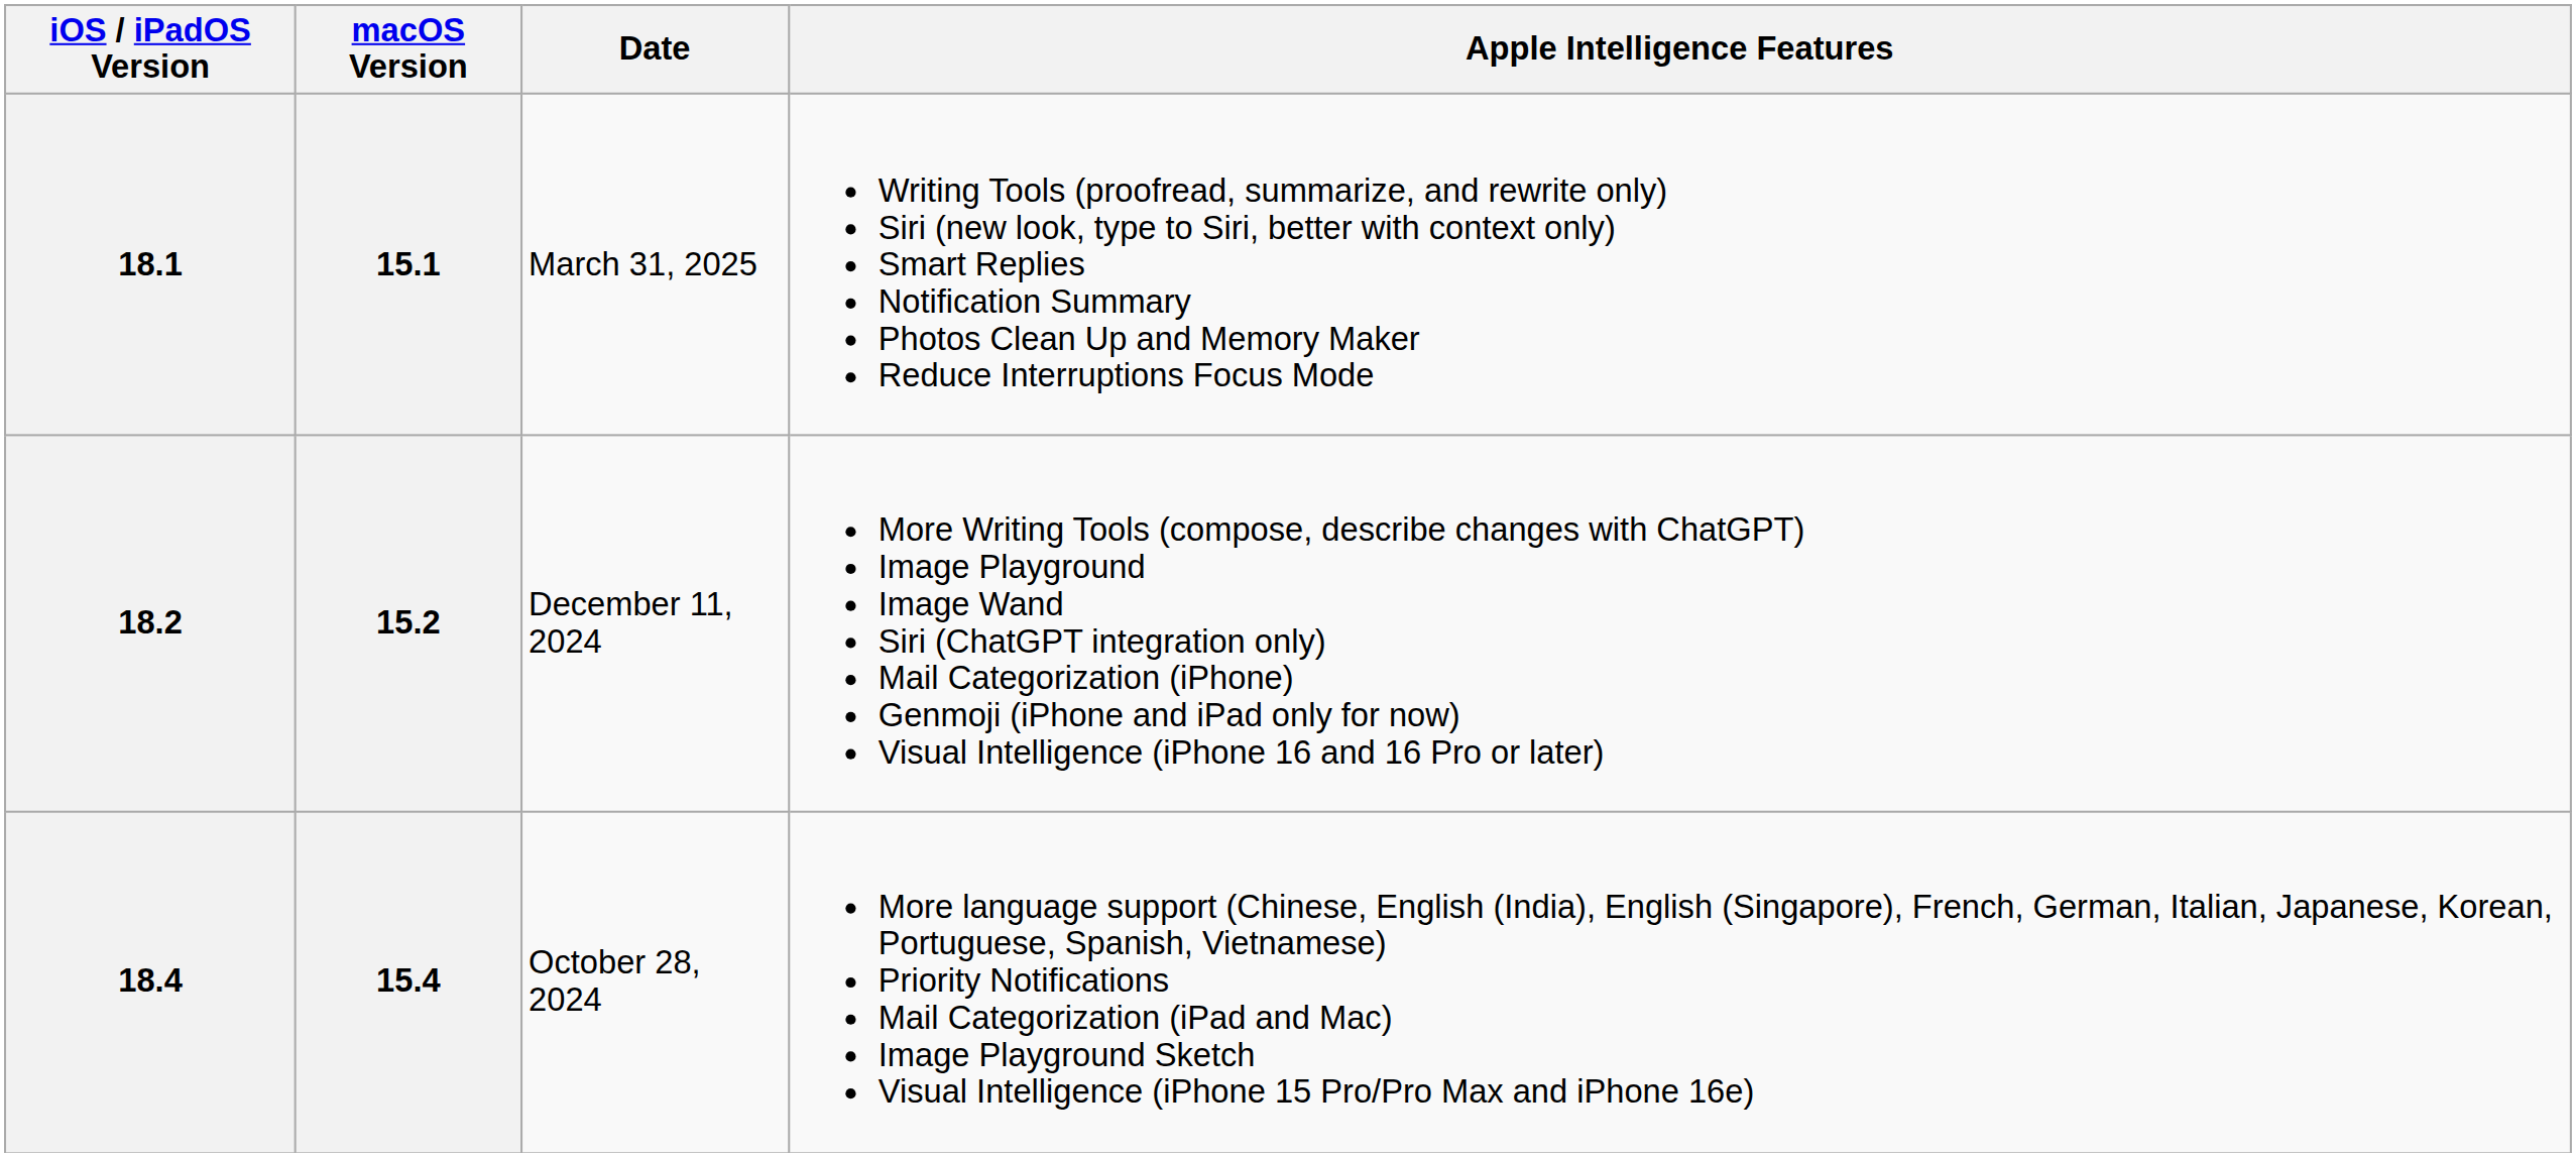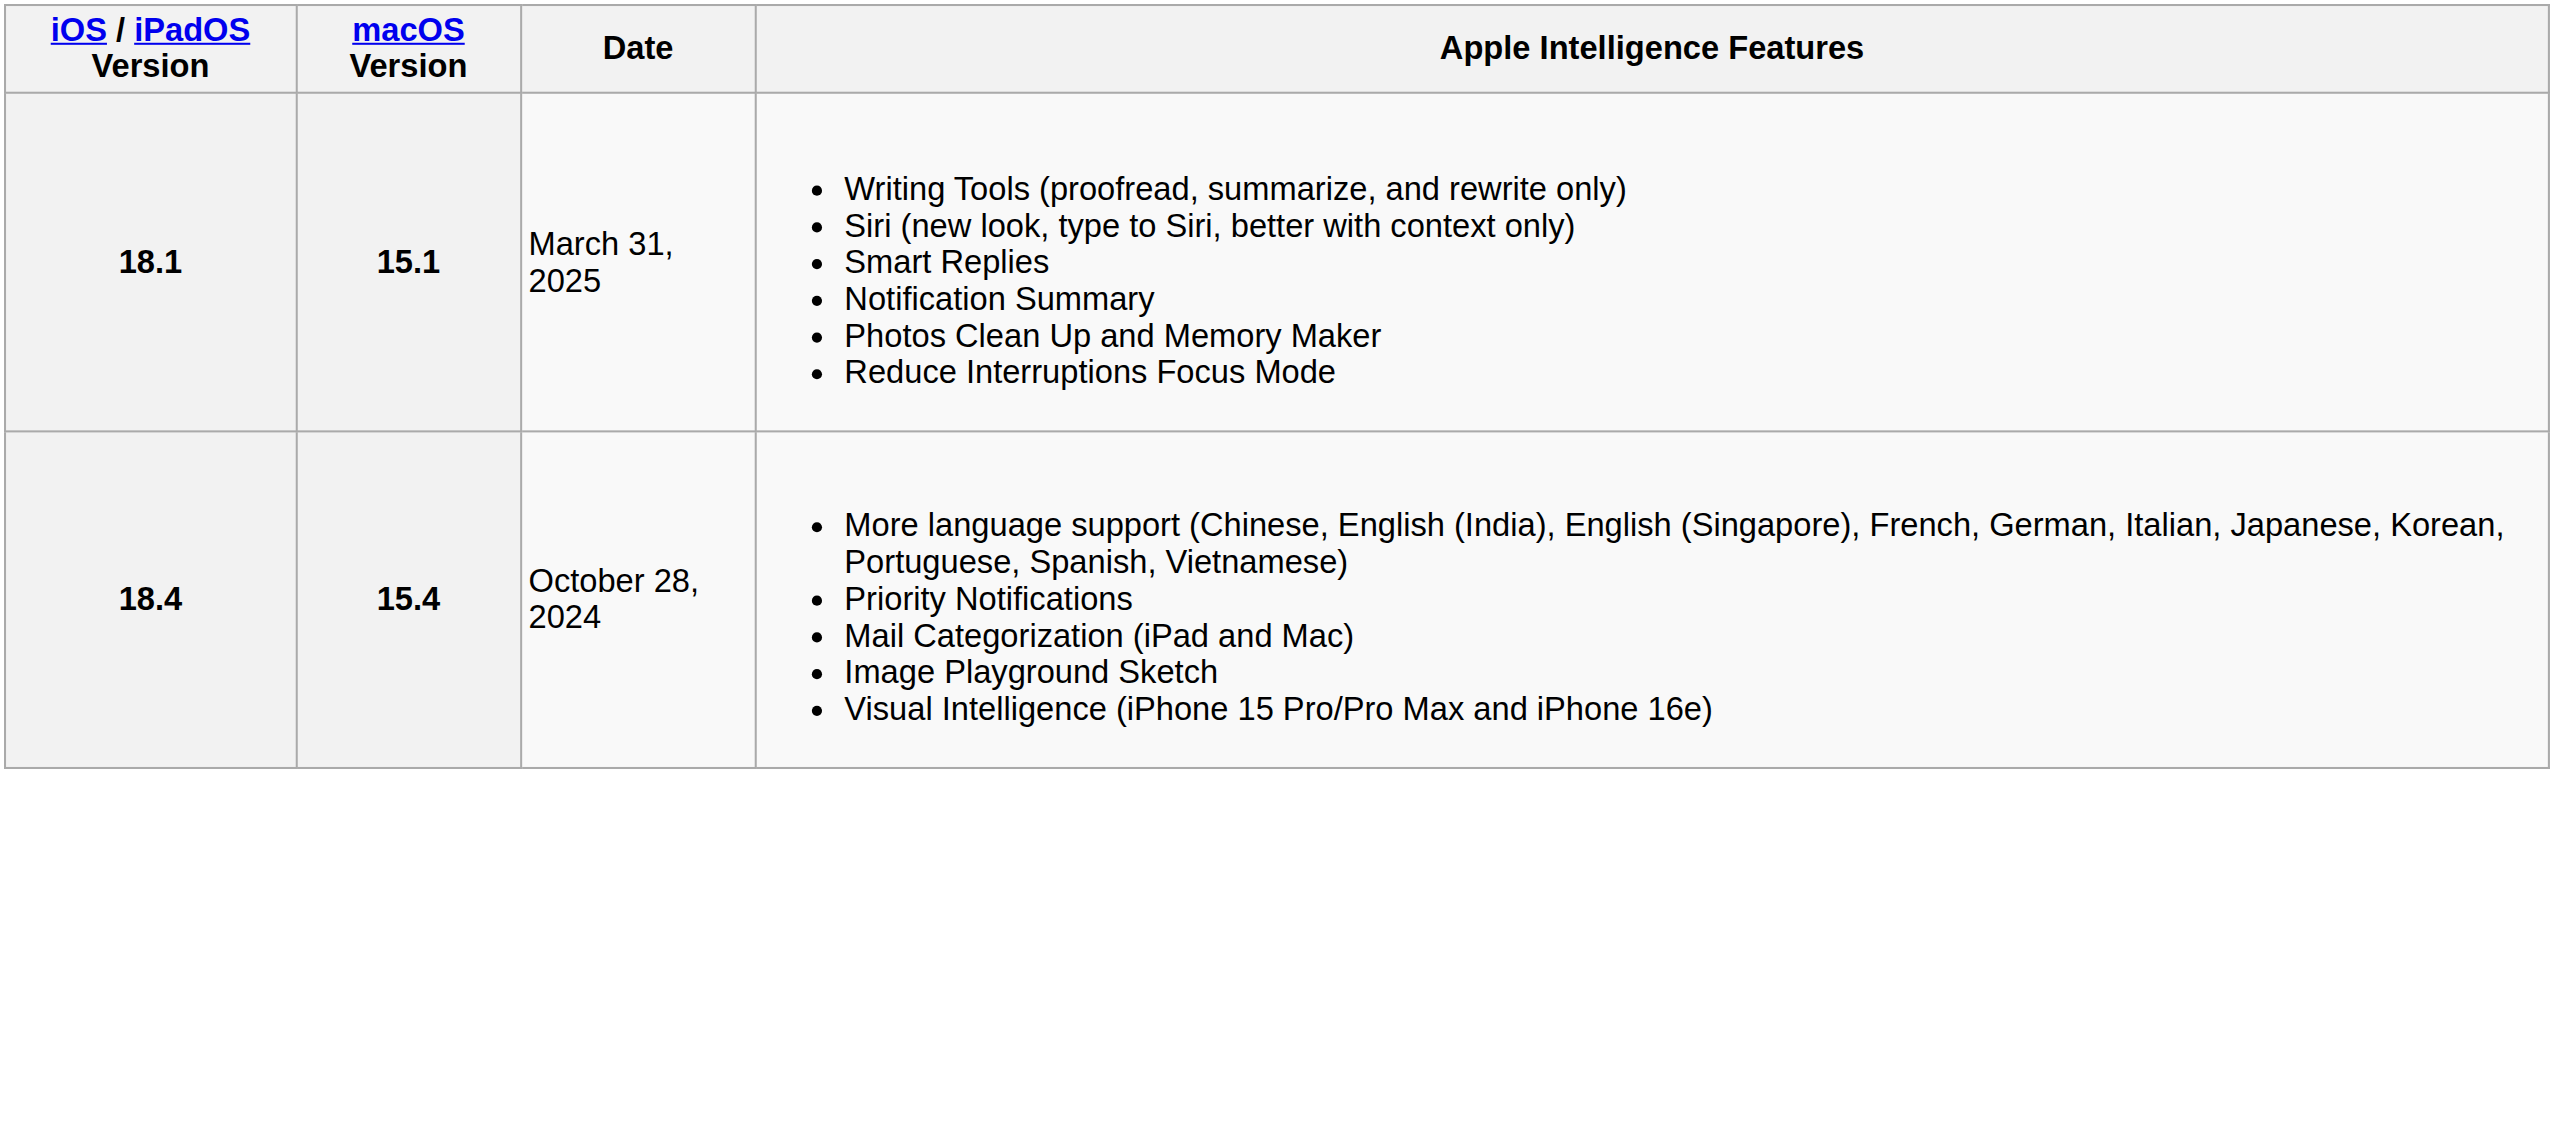- row: 18.2 | 15.2 | December 11, 2024 | More Writing Tools (compose, describe changes with ChatGPT) Image Playground Image Wand Siri (ChatGPT integration only) Mail Categorization (iPhone) Genmoji (iPhone and iPad only for now) Visual Intelligence (iPhone 16 and 16 Pro or later)
